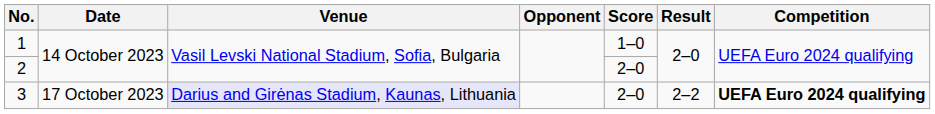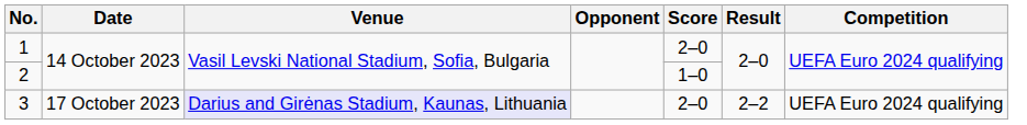1 | Score: 1–0 -> 2–0
2 | Score: 2–0 -> 1–0
3 | Competition: bold -> normal
